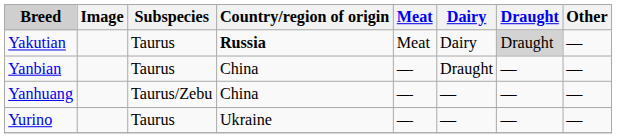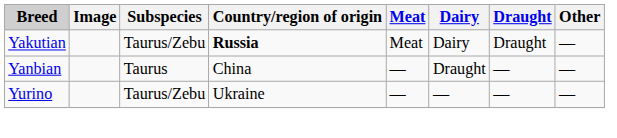Yakutian | Subspecies: Taurus -> Taurus/Zebu
Yakutian | Draught: lightgrey background -> no background
- row: Yanhuang | Taurus/Zebu | China | — | — | — | —
Yurino | Subspecies: Taurus -> Taurus/Zebu
